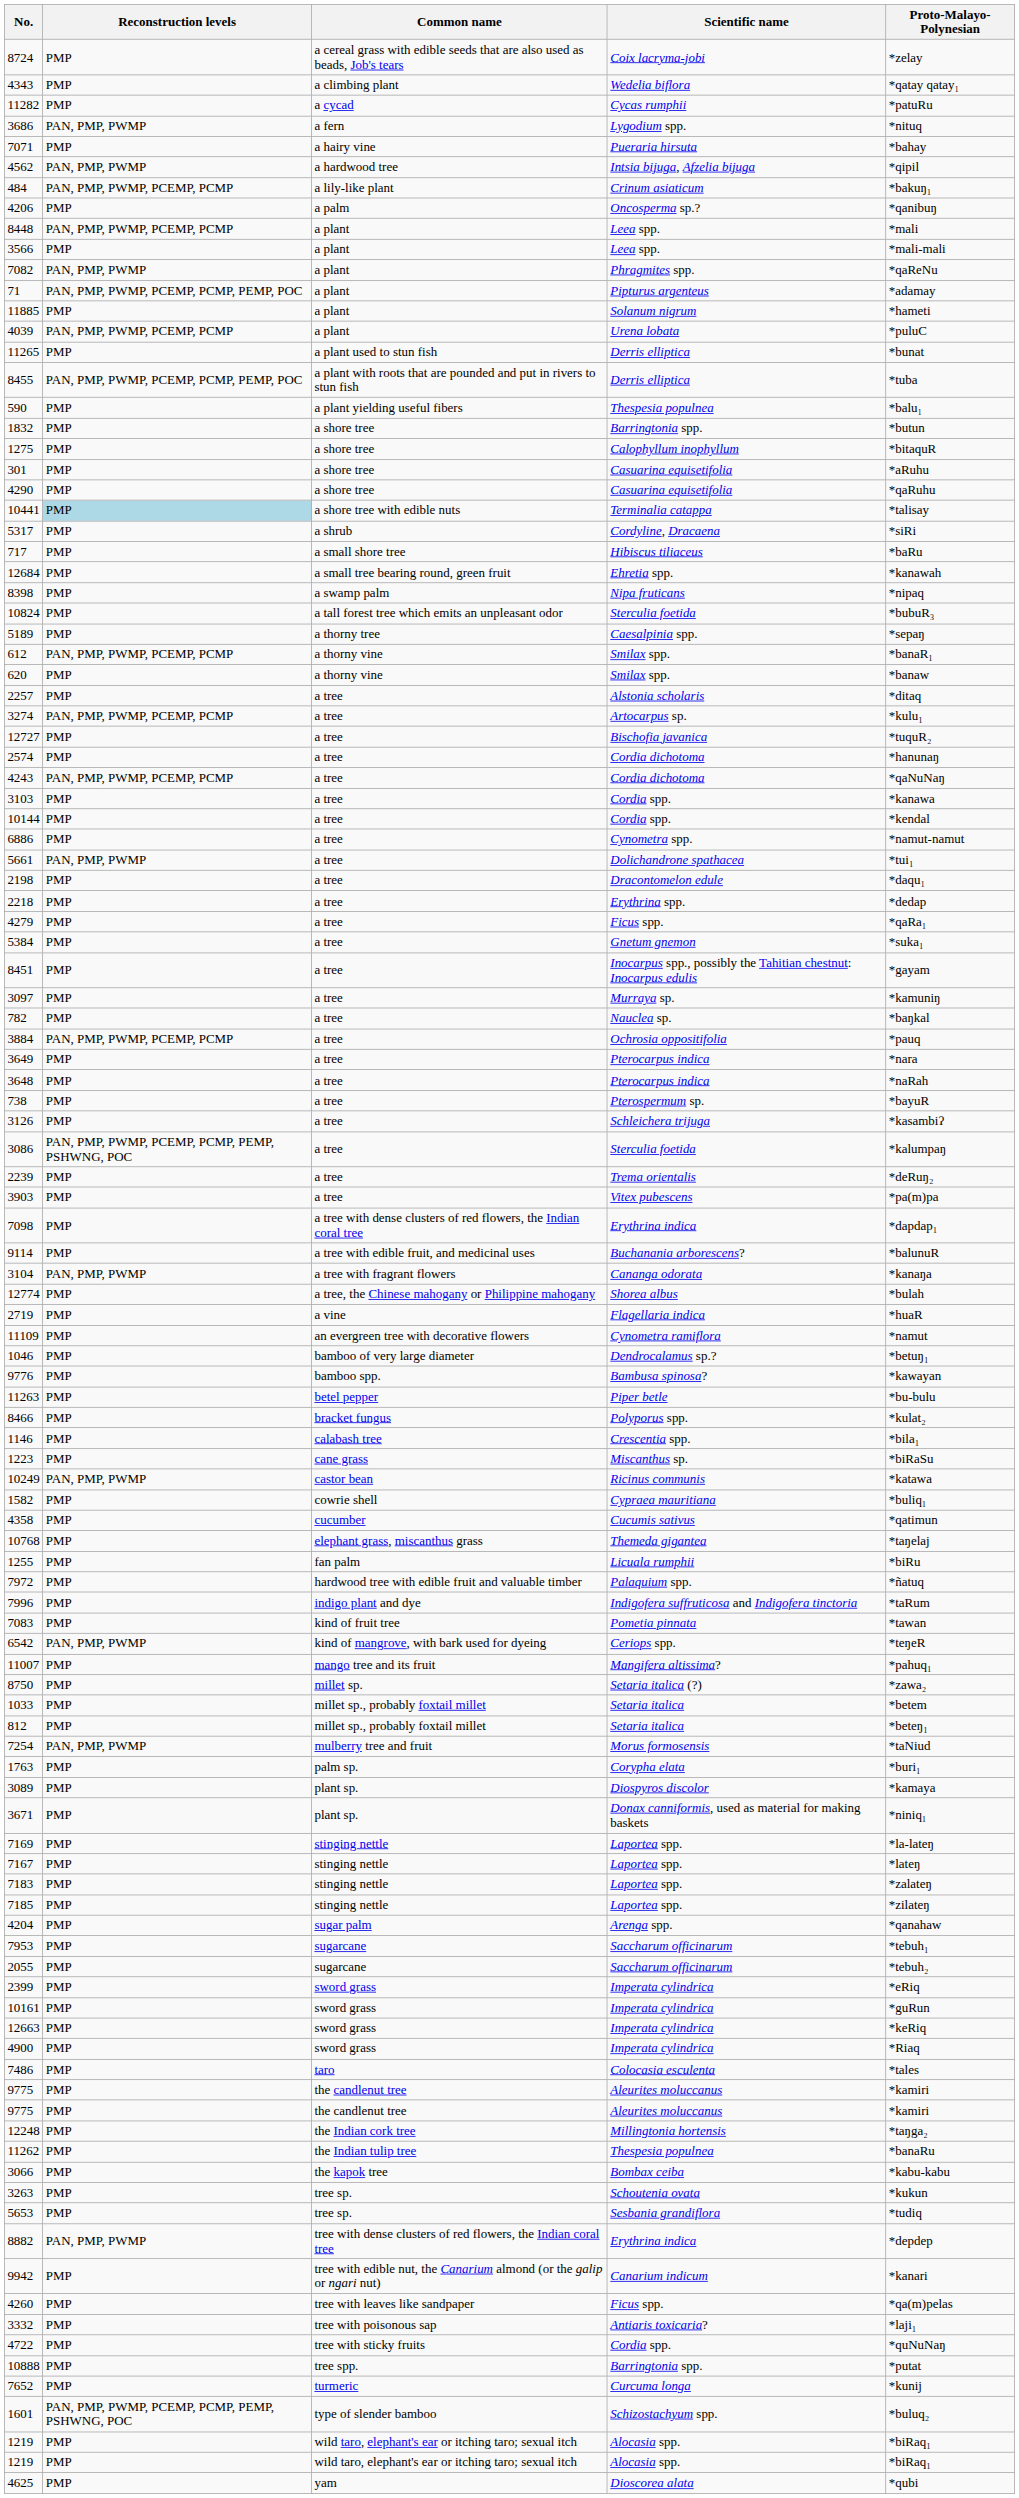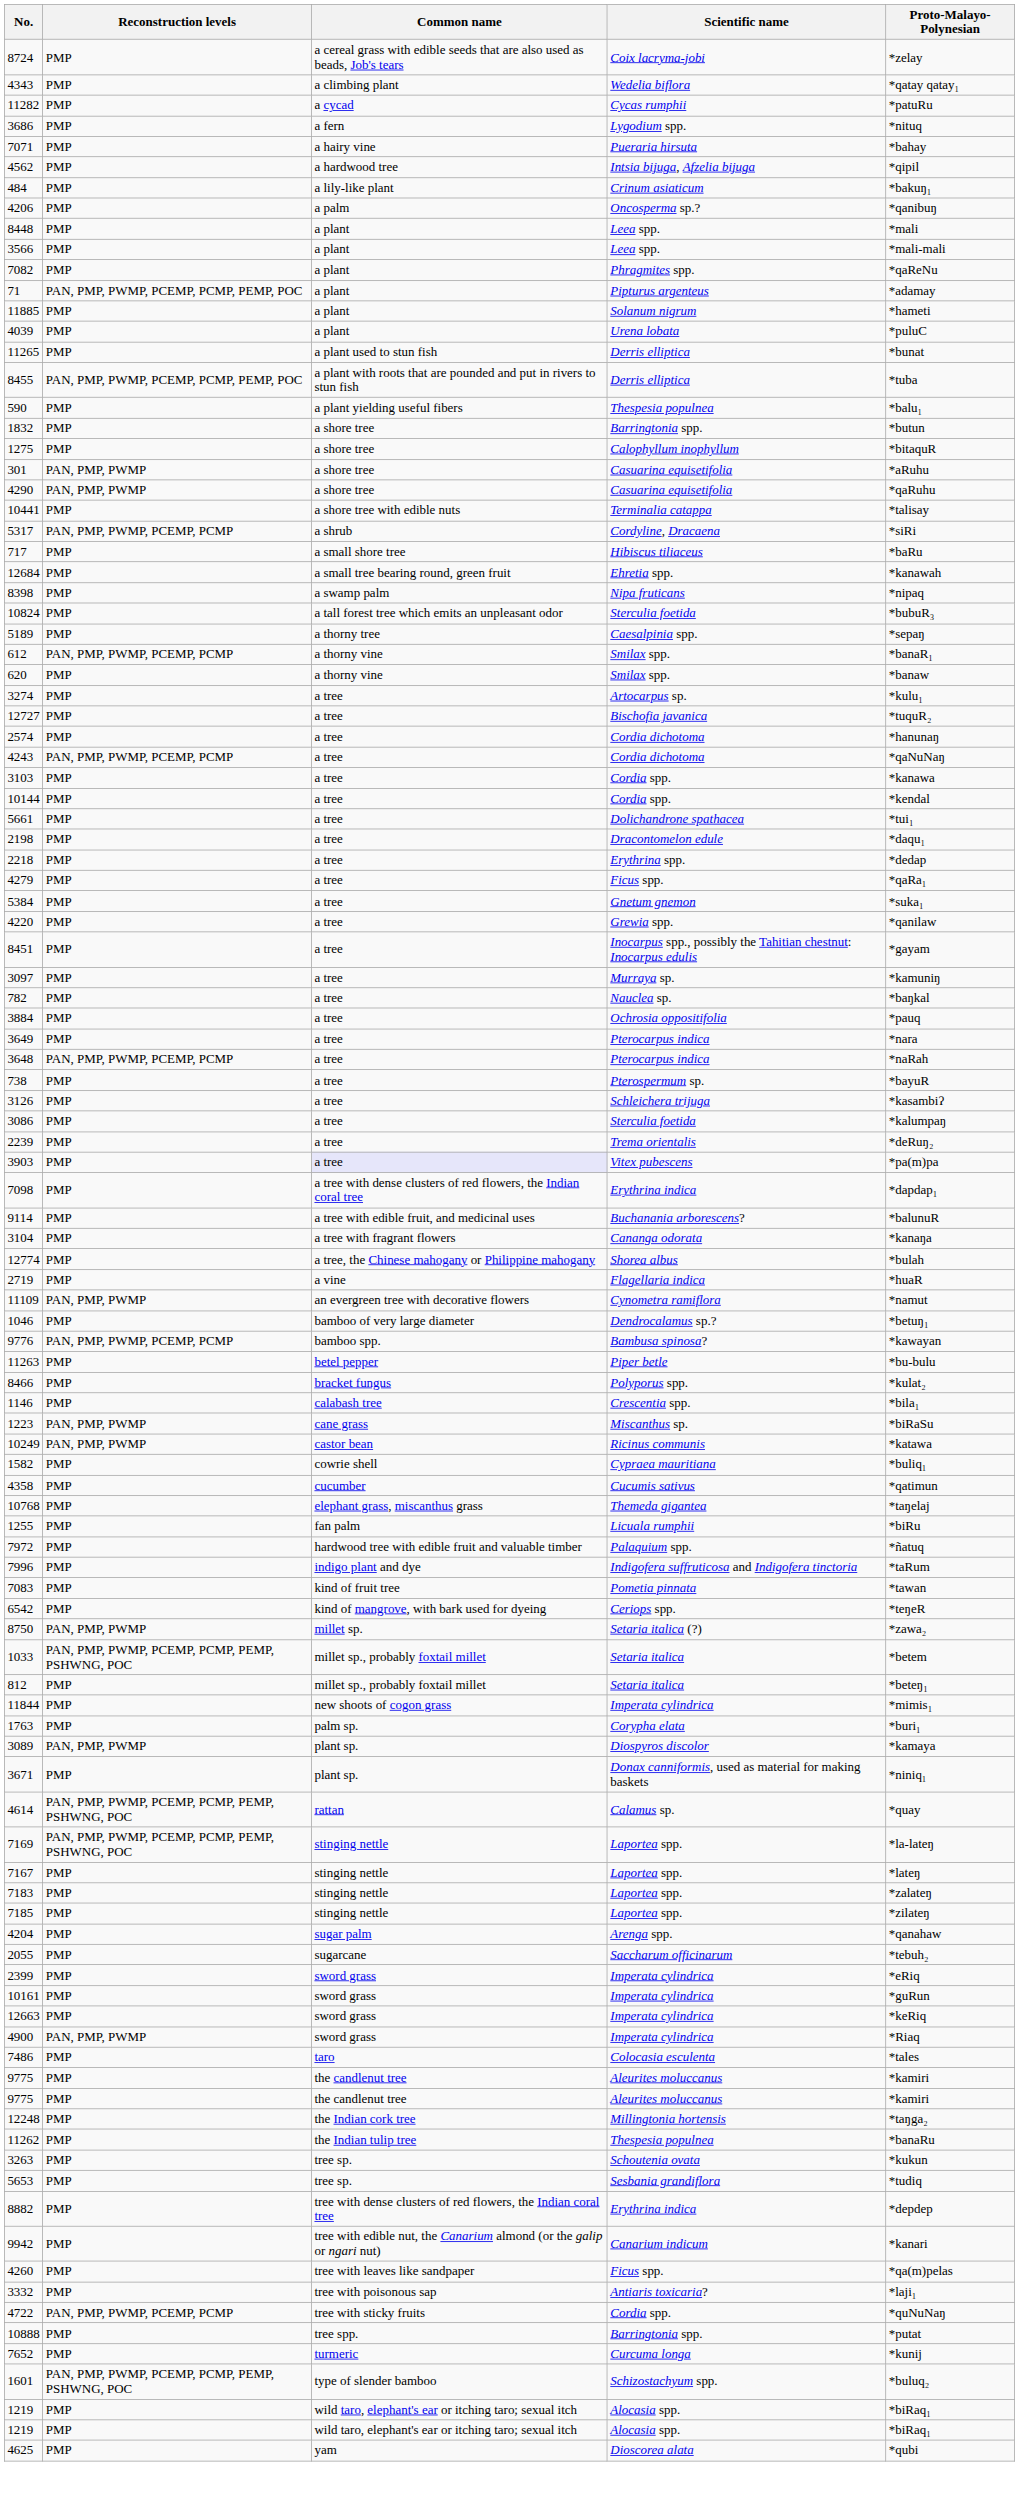3686 | Reconstruction levels: PAN, PMP, PWMP -> PMP
4562 | Reconstruction levels: PAN, PMP, PWMP -> PMP
484 | Reconstruction levels: PAN, PMP, PWMP, PCEMP, PCMP -> PMP
8448 | Reconstruction levels: PAN, PMP, PWMP, PCEMP, PCMP -> PMP
7082 | Reconstruction levels: PAN, PMP, PWMP -> PMP
4039 | Reconstruction levels: PAN, PMP, PWMP, PCEMP, PCMP -> PMP
301 | Reconstruction levels: PMP -> PAN, PMP, PWMP
4290 | Reconstruction levels: PMP -> PAN, PMP, PWMP
10441 | Reconstruction levels: lightblue background -> no background
5317 | Reconstruction levels: PMP -> PAN, PMP, PWMP, PCEMP, PCMP
- row: 2257 | PMP | a tree | Alstonia scholaris | *ditaq
3274 | Reconstruction levels: PAN, PMP, PWMP, PCEMP, PCMP -> PMP
- row: 6886 | PMP | a tree | Cynometra spp. | *namut-namut
5661 | Reconstruction levels: PAN, PMP, PWMP -> PMP
+ row: 4220 | PMP | a tree | Grewia spp. | *qanilaw
3884 | Reconstruction levels: PAN, PMP, PWMP, PCEMP, PCMP -> PMP
3648 | Reconstruction levels: PMP -> PAN, PMP, PWMP, PCEMP, PCMP
3086 | Reconstruction levels: PAN, PMP, PWMP, PCEMP, PCMP, PEMP, PSHWNG, POC -> PMP
3903 | Common name: no background -> lavender background
3104 | Reconstruction levels: PAN, PMP, PWMP -> PMP
11109 | Reconstruction levels: PMP -> PAN, PMP, PWMP
9776 | Reconstruction levels: PMP -> PAN, PMP, PWMP, PCEMP, PCMP
1223 | Reconstruction levels: PMP -> PAN, PMP, PWMP
6542 | Reconstruction levels: PAN, PMP, PWMP -> PMP
- row: 11007 | PMP | mango tree and its fruit | Mangifera altissima? | *pahuq₁
8750 | Reconstruction levels: PMP -> PAN, PMP, PWMP
1033 | Reconstruction levels: PMP -> PAN, PMP, PWMP, PCEMP, PCMP, PEMP, PSHWNG, POC
- row: 7254 | PAN, PMP, PWMP | mulberry tree and fruit | Morus formosensis | *taNiud
+ row: 11844 | PMP | new shoots of cogon grass | Imperata cylindrica | *mimis₁
3089 | Reconstruction levels: PMP -> PAN, PMP, PWMP
+ row: 4614 | PAN, PMP, PWMP, PCEMP, PCMP, PEMP, PSHWNG, POC | rattan | Calamus sp. | *quay
7169 | Reconstruction levels: PMP -> PAN, PMP, PWMP, PCEMP, PCMP, PEMP, PSHWNG, POC
- row: 7953 | PMP | sugarcane | Saccharum officinarum | *tebuh₁
4900 | Reconstruction levels: PMP -> PAN, PMP, PWMP
- row: 3066 | PMP | the kapok tree | Bombax ceiba | *kabu-kabu
8882 | Reconstruction levels: PAN, PMP, PWMP -> PMP
4722 | Reconstruction levels: PMP -> PAN, PMP, PWMP, PCEMP, PCMP
